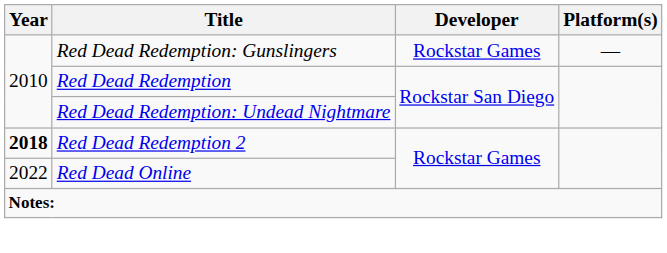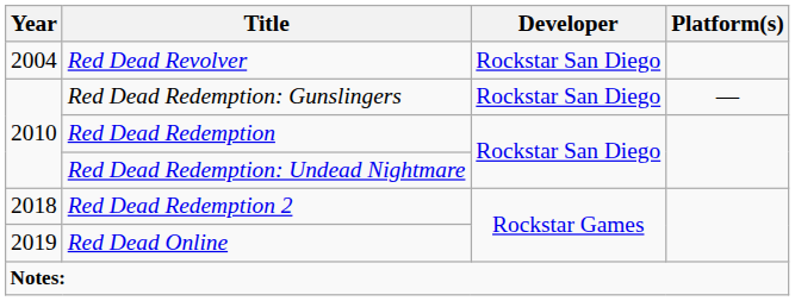+ row: 2004 | Red Dead Revolver | Rockstar San Diego
Red Dead Redemption: Gunslingers | Developer: Rockstar Games -> Rockstar San Diego
Red Dead Redemption 2 | Year: bold -> normal
Red Dead Online | Year: 2022 -> 2019
